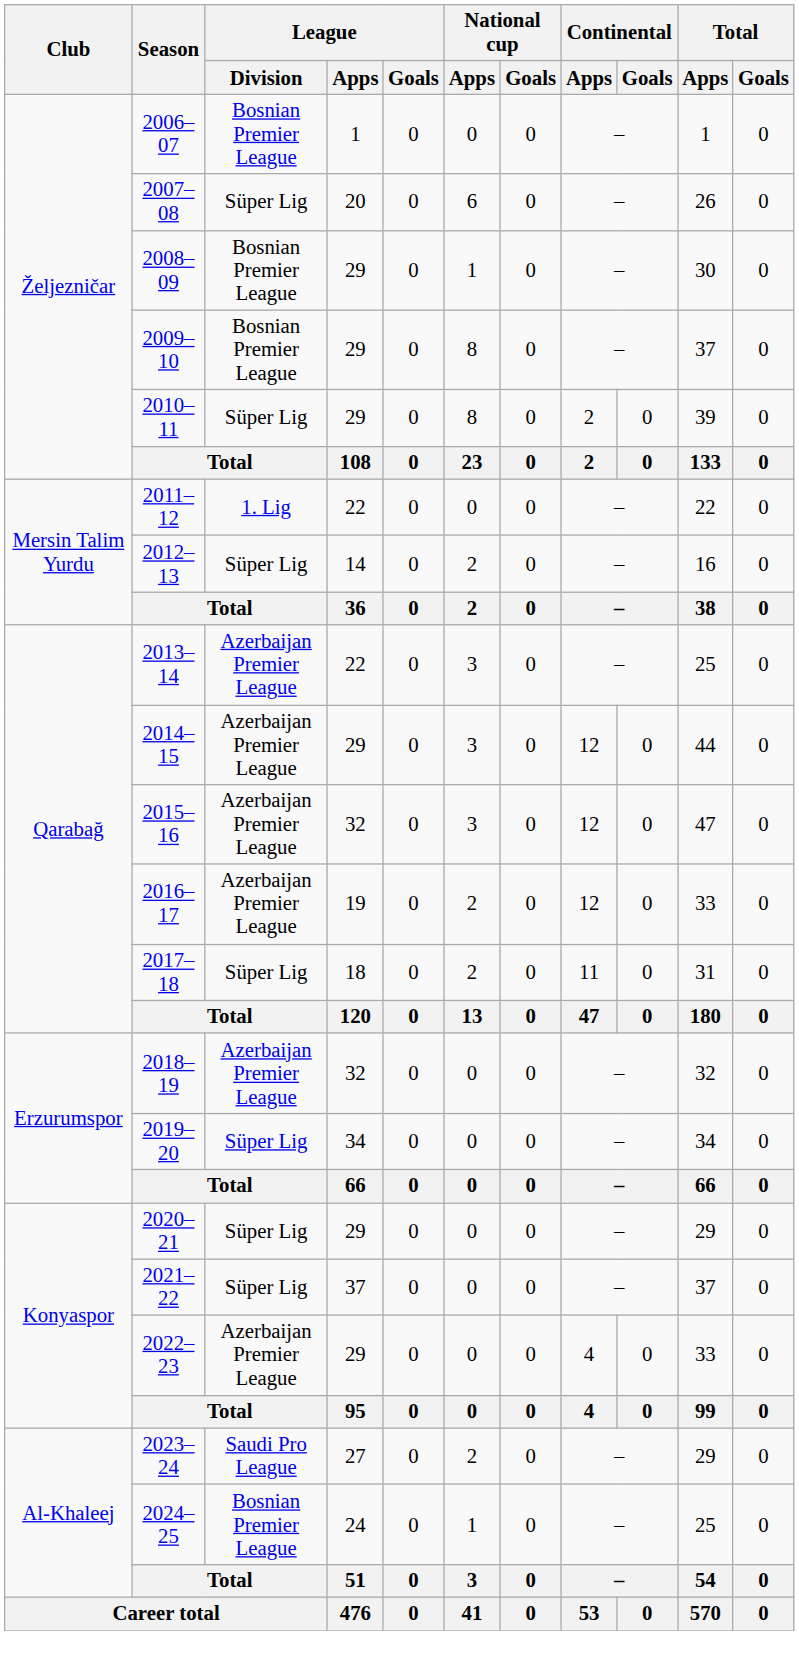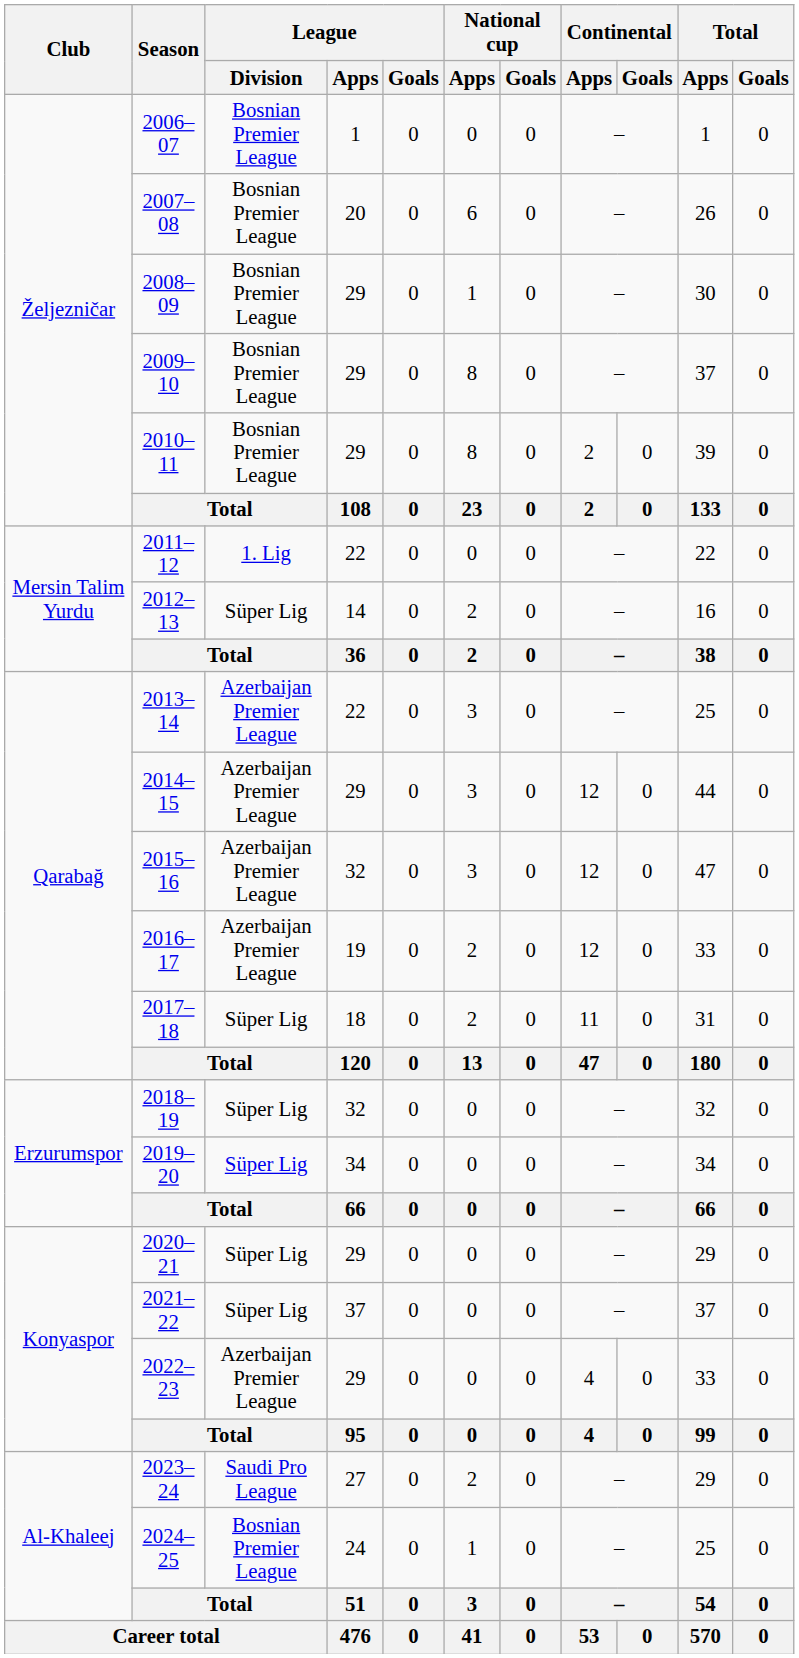2007–08 | League / Division: Süper Lig -> Bosnian Premier League
2010–11 | League / Division: Süper Lig -> Bosnian Premier League
2018–19 | League / Division: Azerbaijan Premier League -> Süper Lig
